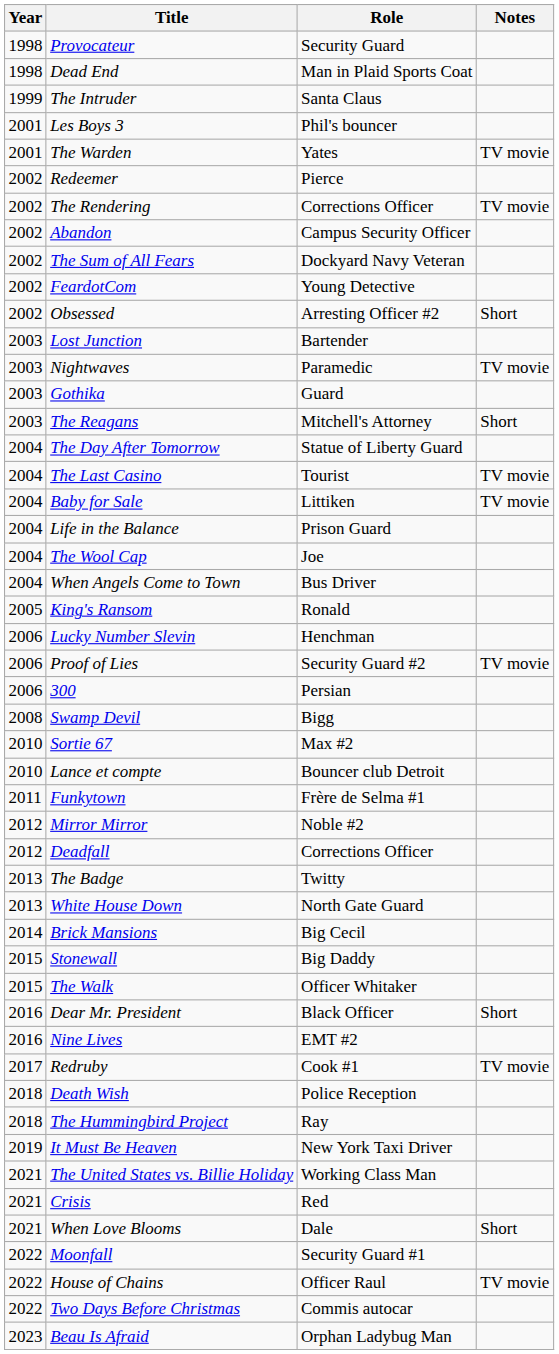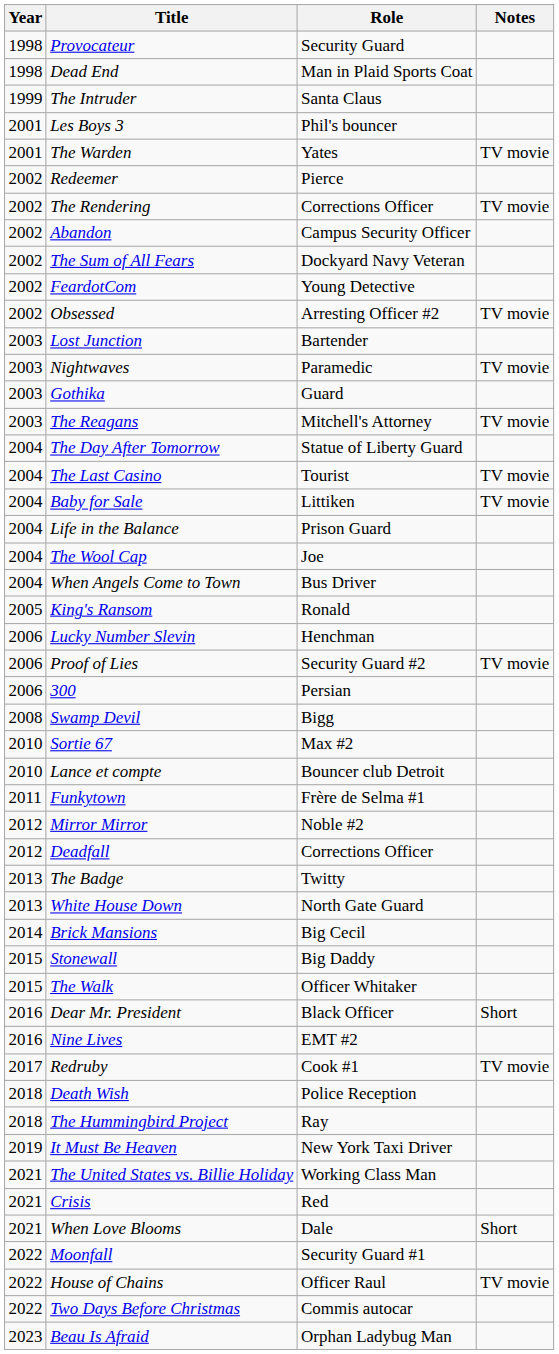Obsessed | Notes: Short -> TV movie
The Reagans | Notes: Short -> TV movie
